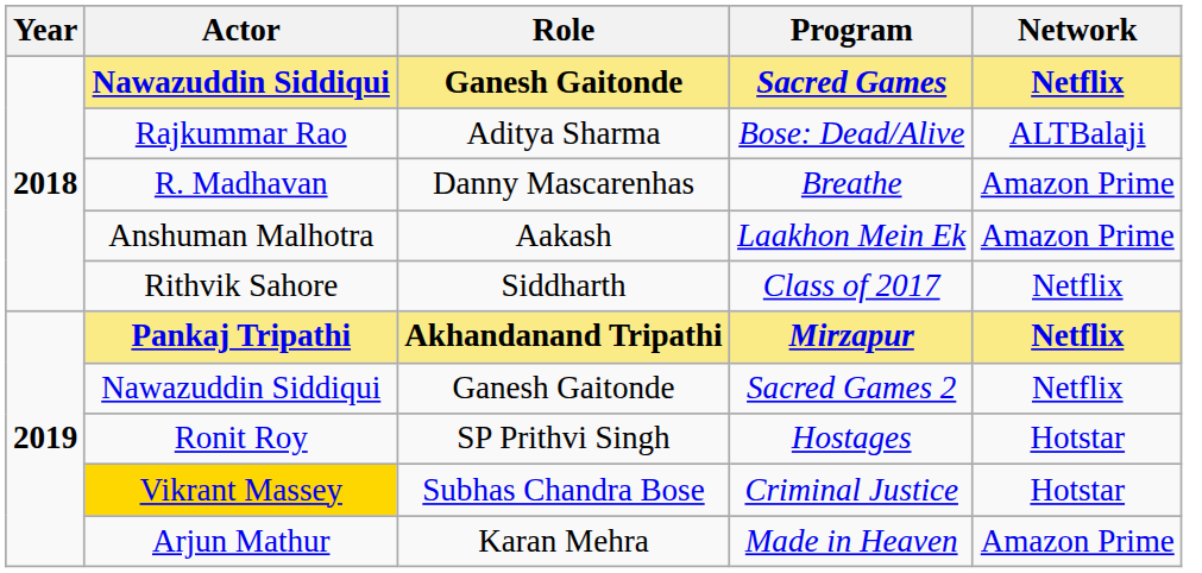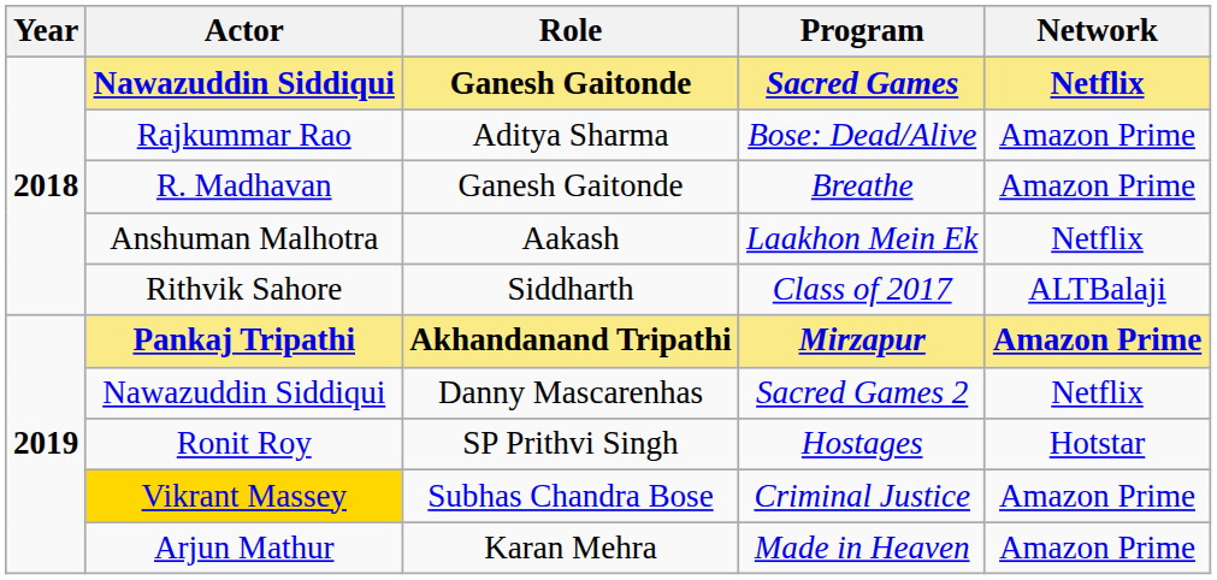Bose: Dead/Alive | Network: ALTBalaji -> Amazon Prime
Breathe | Role: Danny Mascarenhas -> Ganesh Gaitonde
Laakhon Mein Ek | Network: Amazon Prime -> Netflix
Class of 2017 | Network: Netflix -> ALTBalaji
Mirzapur | Network: Netflix -> Amazon Prime
Sacred Games 2 | Role: Ganesh Gaitonde -> Danny Mascarenhas
Criminal Justice | Network: Hotstar -> Amazon Prime
